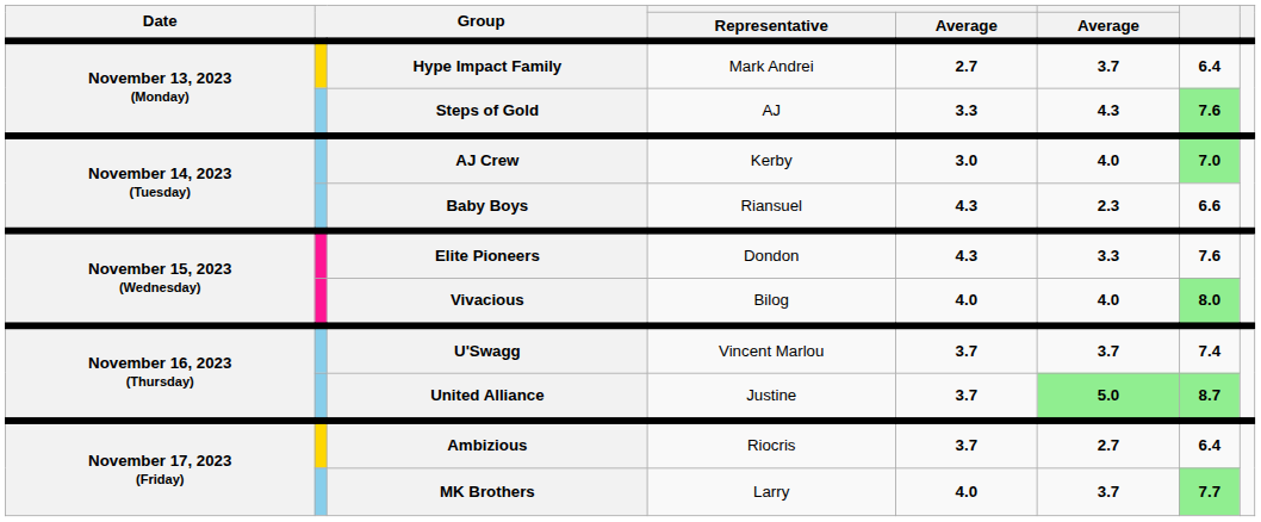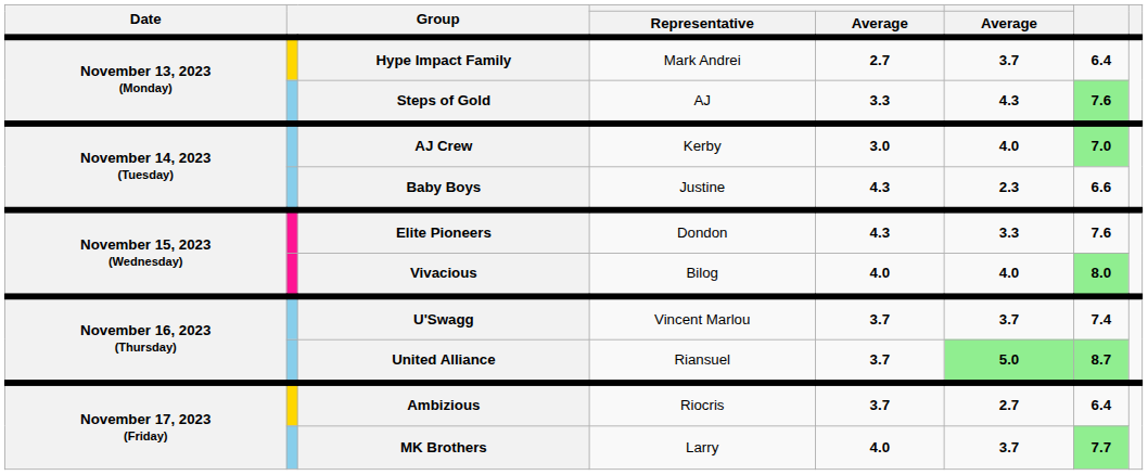Baby Boys | Representative: Riansuel -> Justine
United Alliance | Representative: Justine -> Riansuel
